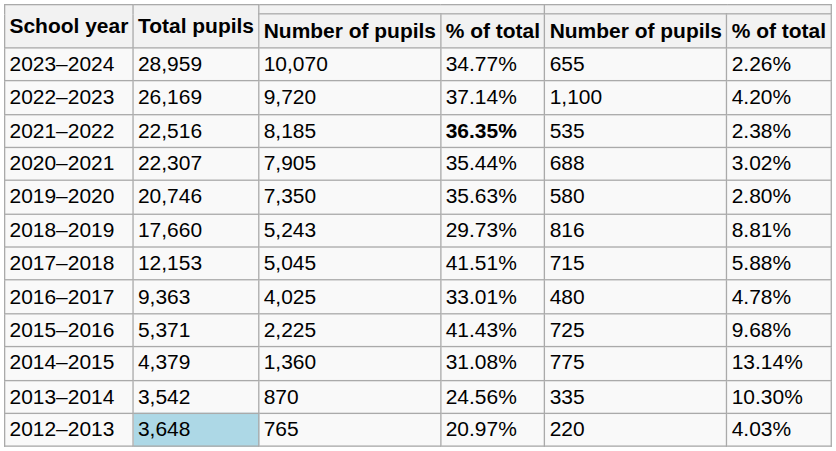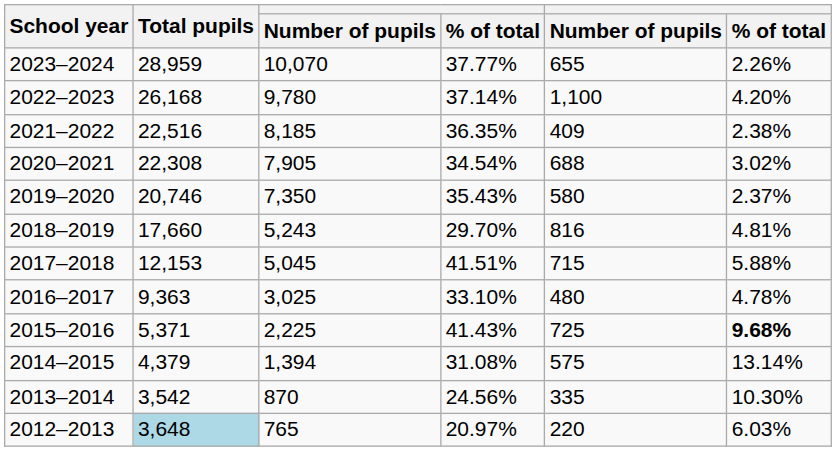2023–2024 | column 4: 34.77% -> 37.77%
2022–2023 | Total pupils: 26,169 -> 26,168
2022–2023 | column 3: 9,720 -> 9,780
2021–2022 | column 4: bold -> normal
2021–2022 | column 5: 535 -> 409
2020–2021 | Total pupils: 22,307 -> 22,308
2020–2021 | column 4: 35.44% -> 34.54%
2019–2020 | column 4: 35.63% -> 35.43%
2019–2020 | column 6: 2.80% -> 2.37%
2018–2019 | column 4: 29.73% -> 29.70%
2018–2019 | column 6: 8.81% -> 4.81%
2016–2017 | column 3: 4,025 -> 3,025
2016–2017 | column 4: 33.01% -> 33.10%
2015–2016 | column 6: normal -> bold
2014–2015 | column 3: 1,360 -> 1,394
2014–2015 | column 5: 775 -> 575
2012–2013 | column 6: 4.03% -> 6.03%
